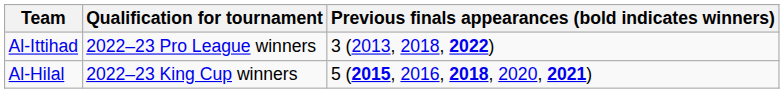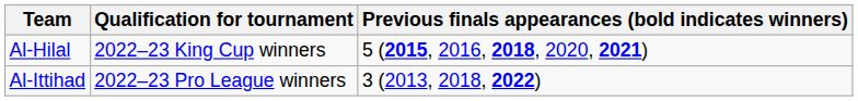rows swapped: Al-Hilal <-> Al-Ittihad
